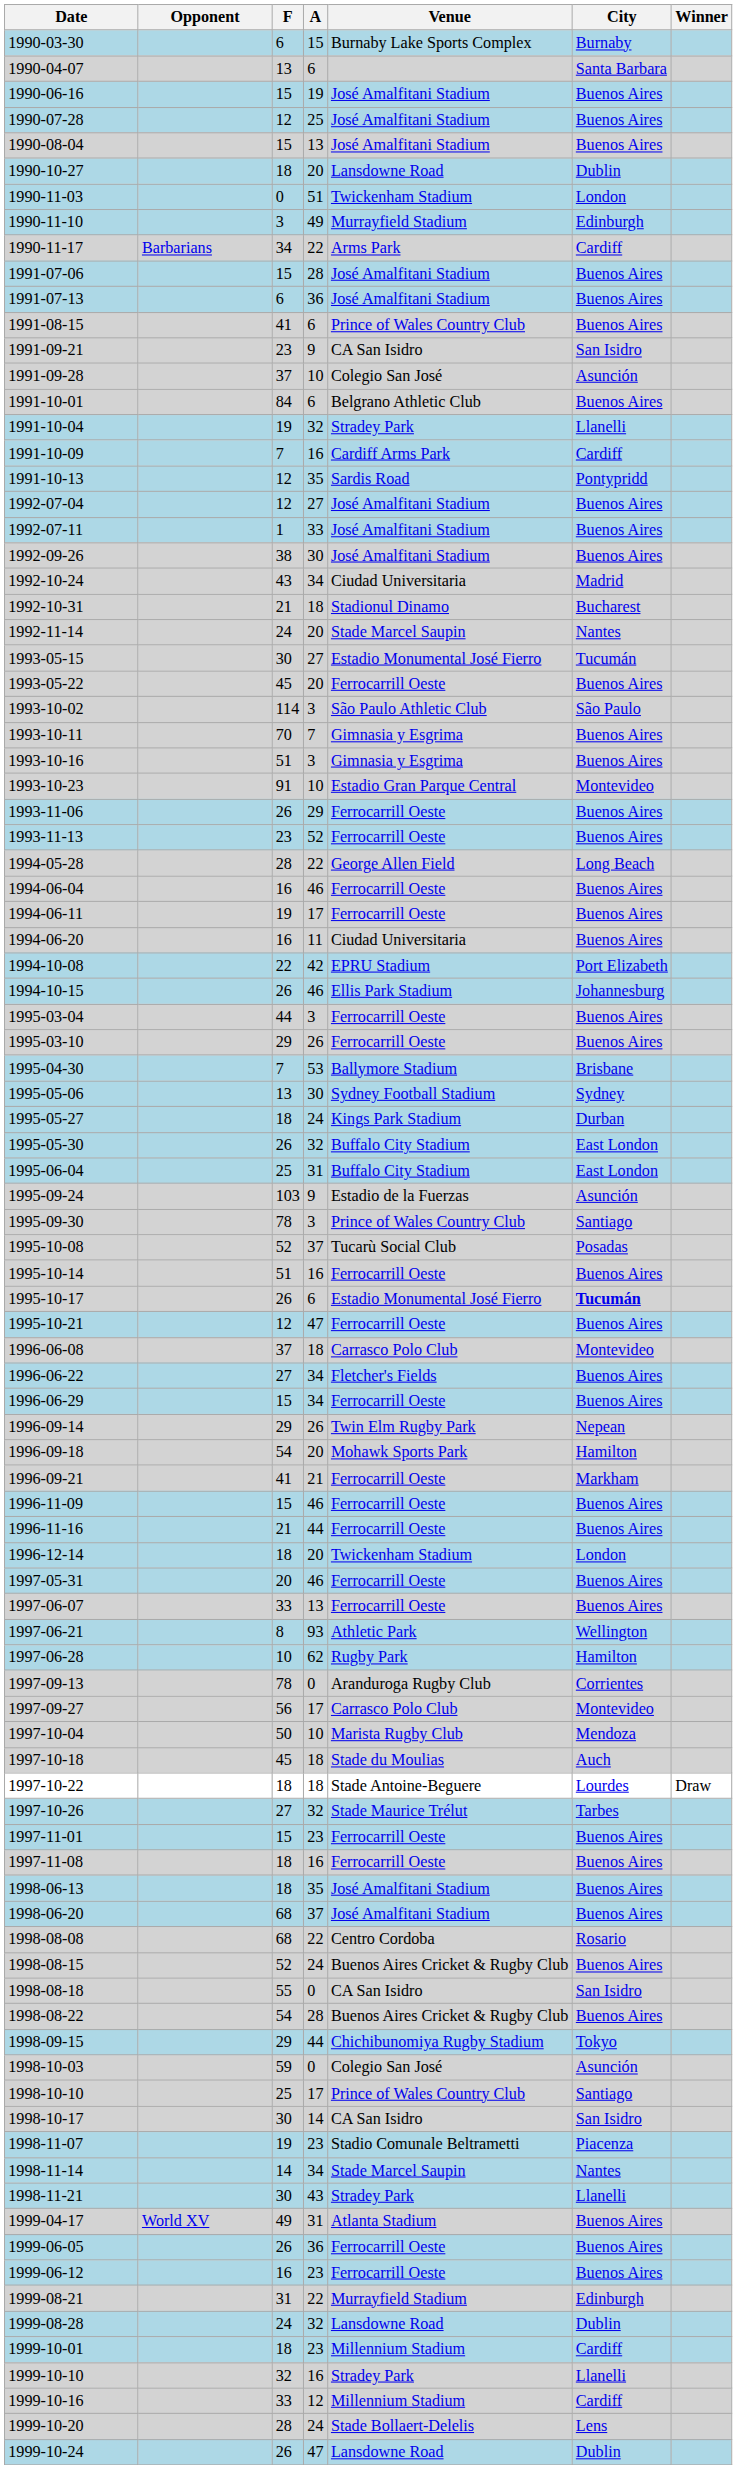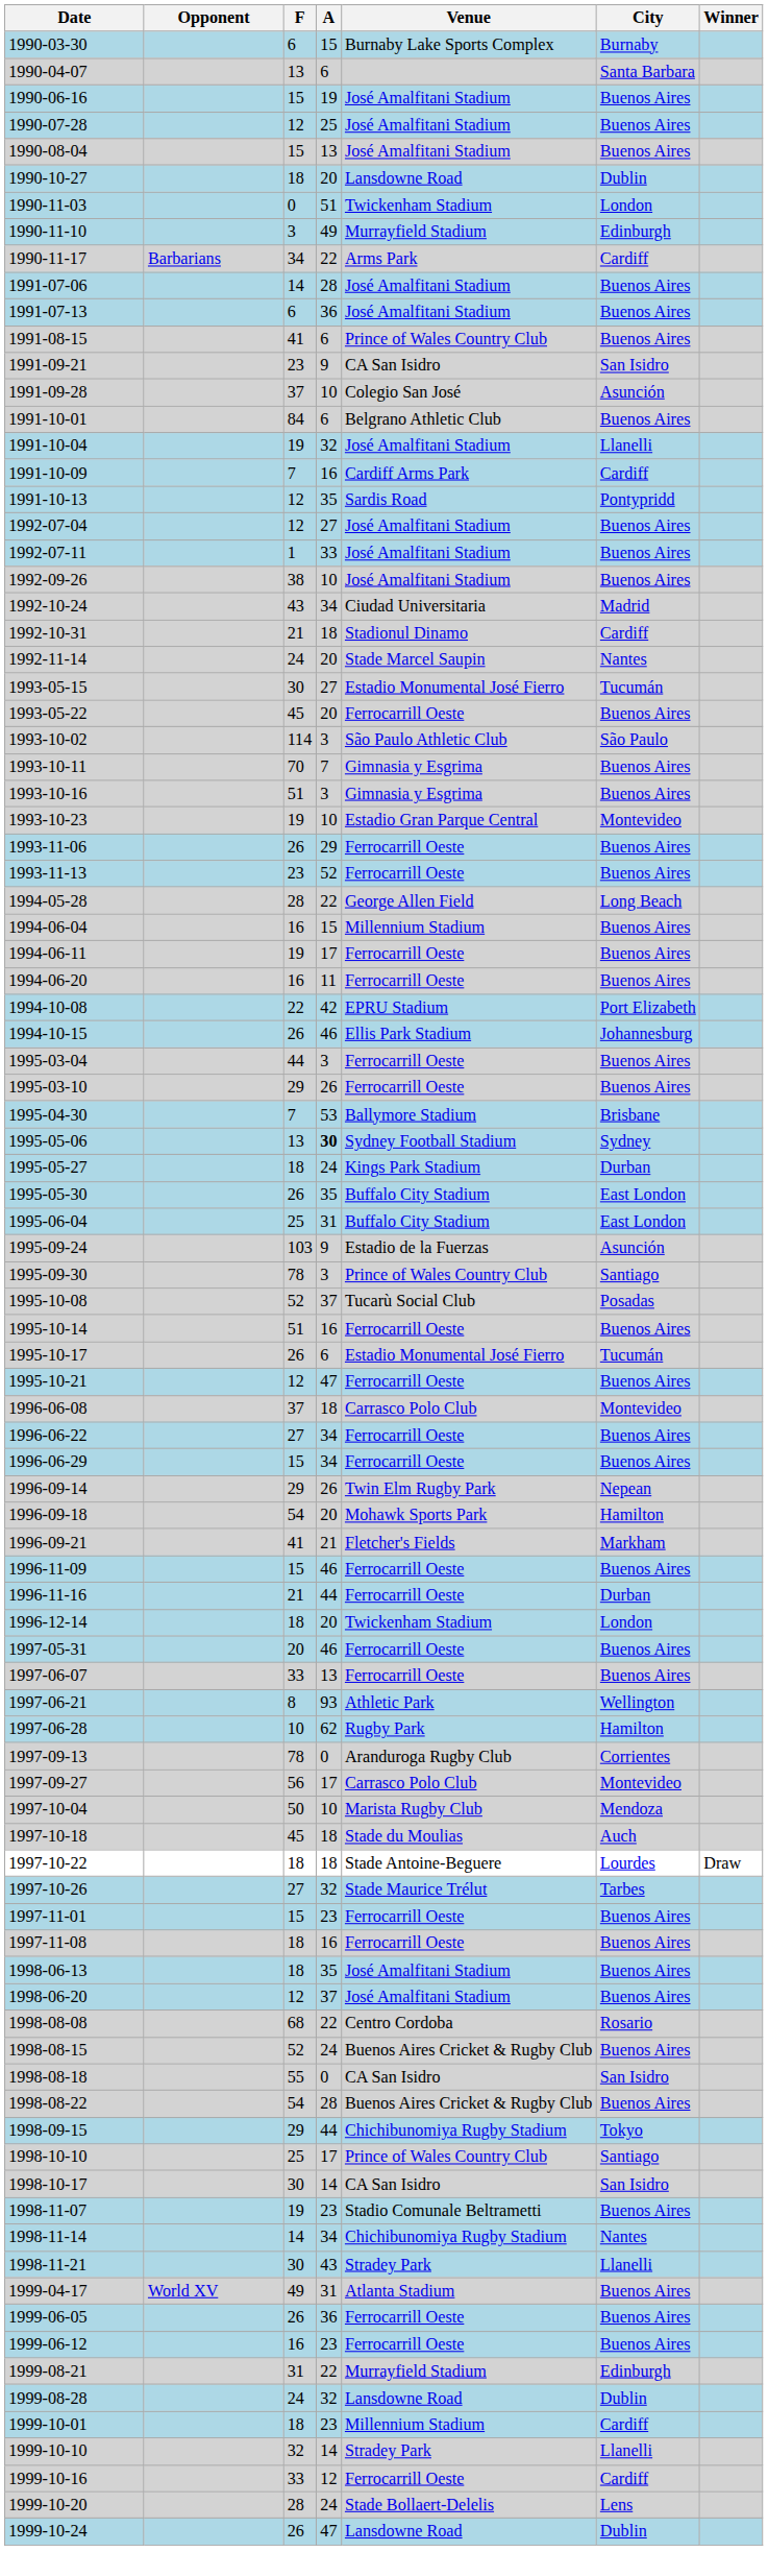1991-07-06 | F: 15 -> 14
1991-10-04 | Venue: Stradey Park -> José Amalfitani Stadium
1992-09-26 | A: 30 -> 10
1992-10-31 | City: Bucharest -> Cardiff
1993-10-23 | F: 91 -> 19
1994-06-04 | A: 46 -> 15
1994-06-04 | Venue: Ferrocarrill Oeste -> Millennium Stadium
1994-06-20 | Venue: Ciudad Universitaria -> Ferrocarrill Oeste
1995-05-06 | A: normal -> bold
1995-05-30 | A: 32 -> 35
1995-10-17 | City: bold -> normal
1996-06-22 | Venue: Fletcher's Fields -> Ferrocarrill Oeste
1996-09-21 | Venue: Ferrocarrill Oeste -> Fletcher's Fields
1996-11-16 | City: Buenos Aires -> Durban
1998-06-20 | F: 68 -> 12
- row: 1998-10-03 | 59 | 0 | Colegio San José | Asunción
1998-11-07 | City: Piacenza -> Buenos Aires
1998-11-14 | Venue: Stade Marcel Saupin -> Chichibunomiya Rugby Stadium
1999-10-10 | A: 16 -> 14
1999-10-16 | Venue: Millennium Stadium -> Ferrocarrill Oeste
